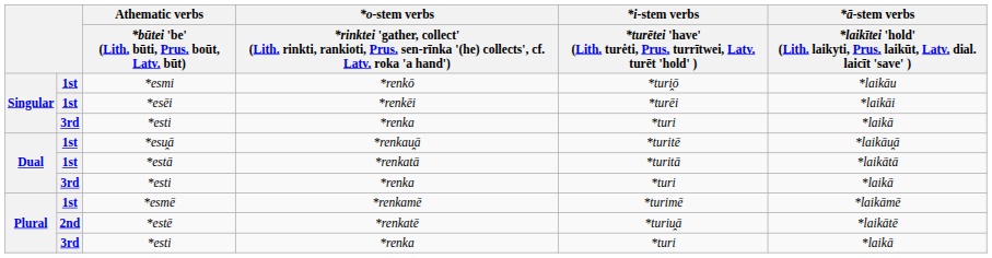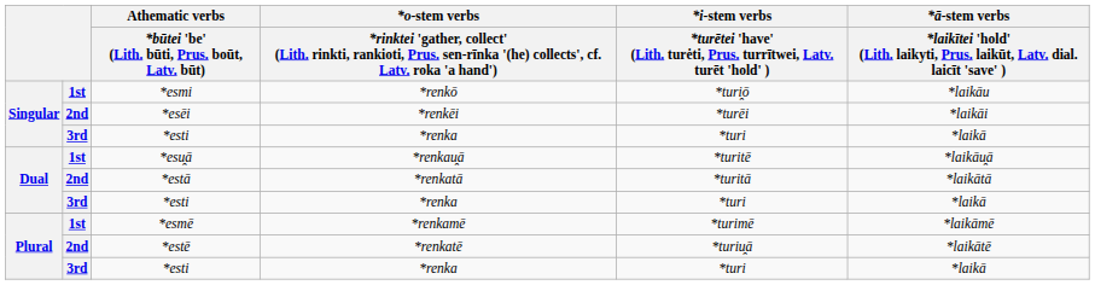*esēi | column 2: 1st -> 2nd
*estā | column 2: 1st -> 2nd
